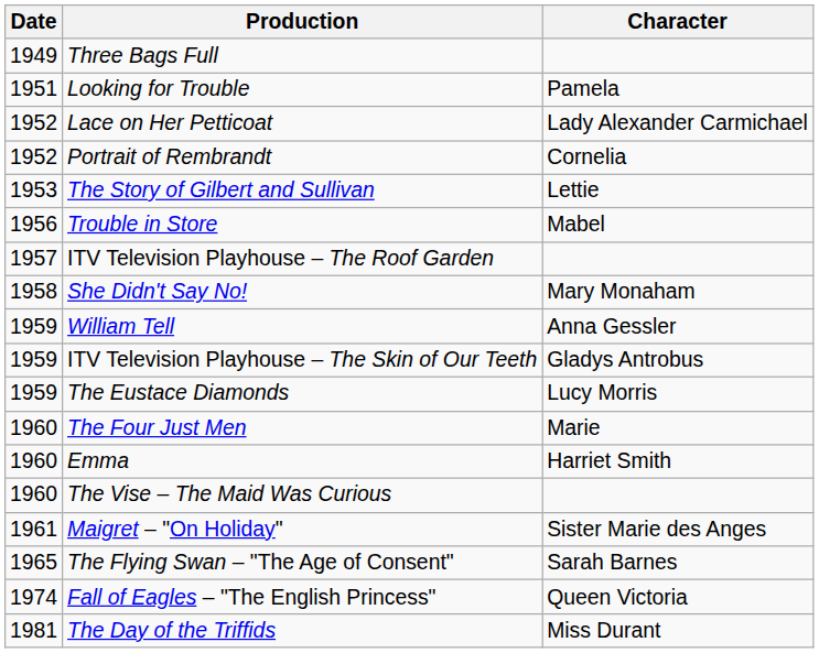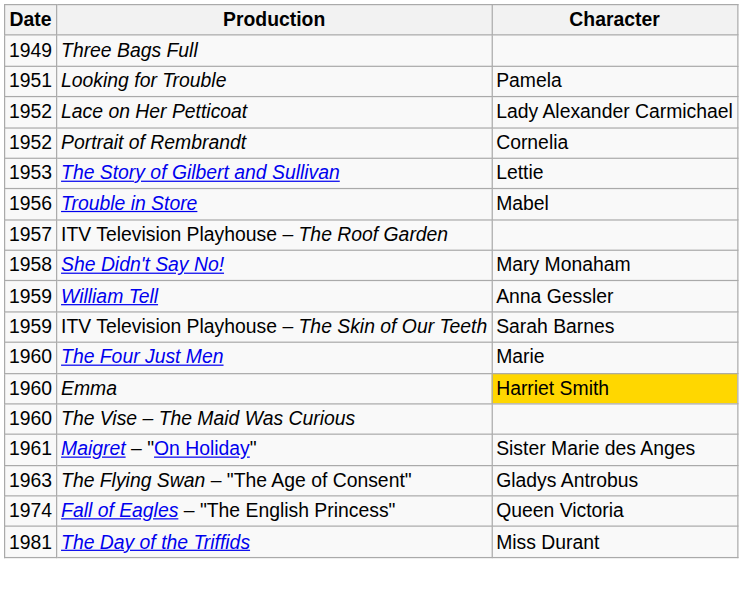ITV Television Playhouse – The Skin of Our Teeth | Character: Gladys Antrobus -> Sarah Barnes
- row: 1959 | The Eustace Diamonds | Lucy Morris
Emma | Character: no background -> gold background
The Flying Swan – "The Age of Consent" | Date: 1965 -> 1963
The Flying Swan – "The Age of Consent" | Character: Sarah Barnes -> Gladys Antrobus
